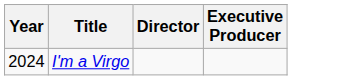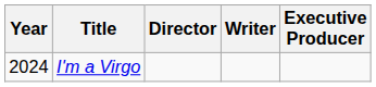+ column: Writer
